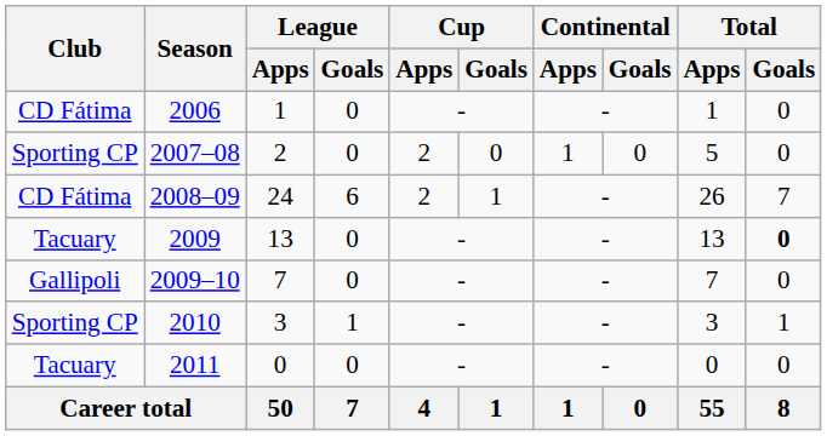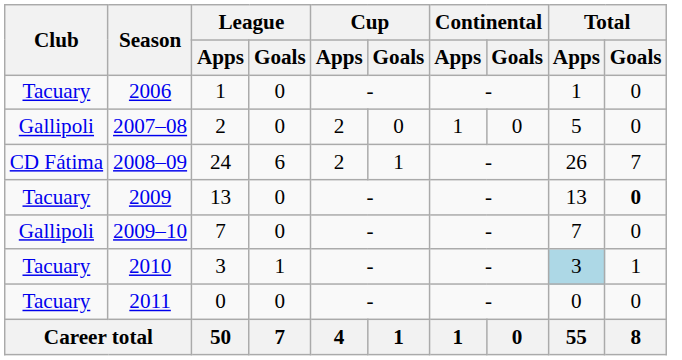2006 | Club: CD Fátima -> Tacuary
2007–08 | Club: Sporting CP -> Gallipoli
2010 | Club: Sporting CP -> Tacuary
2010 | Total / Apps: no background -> lightblue background
